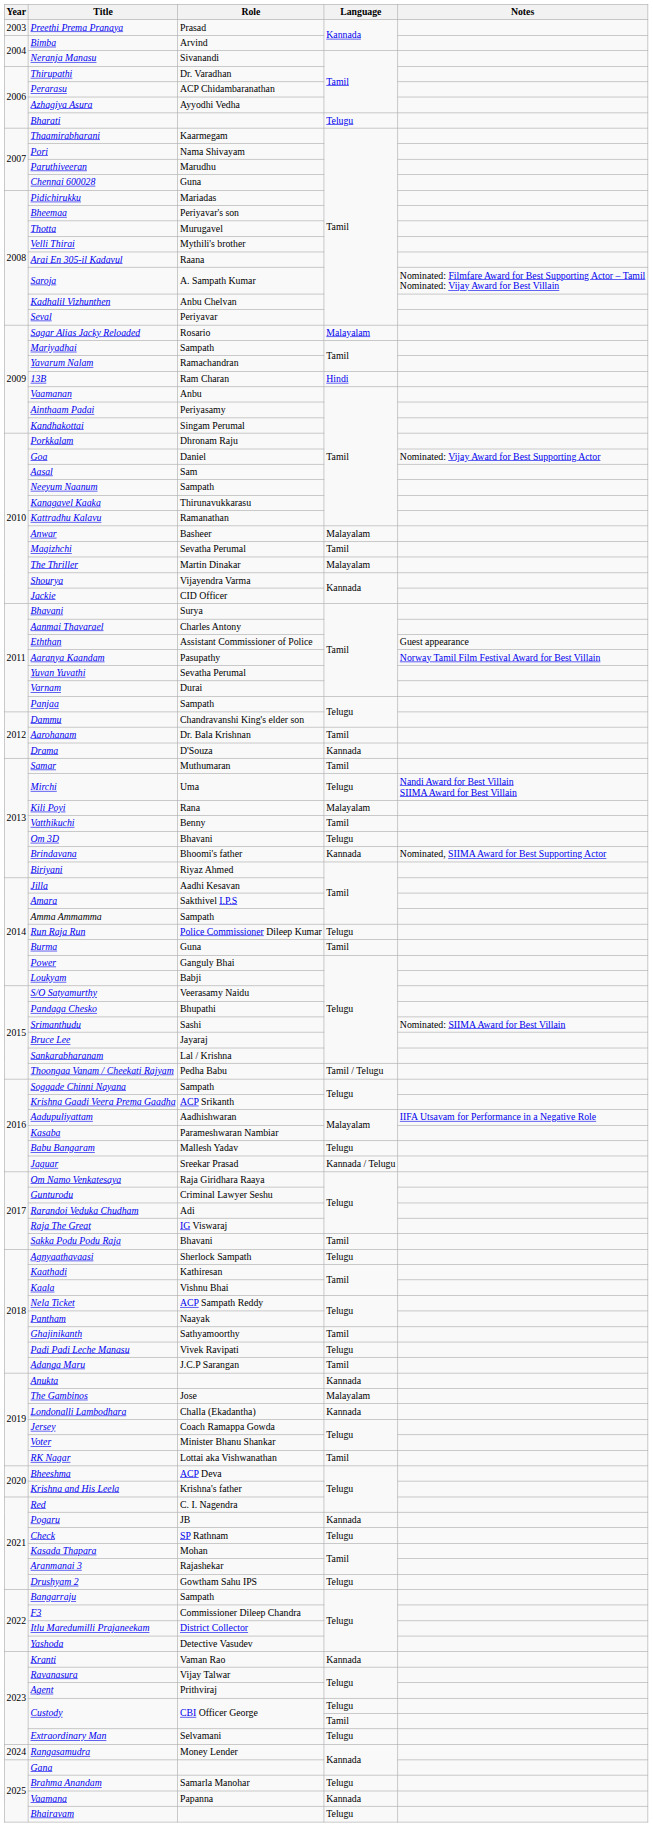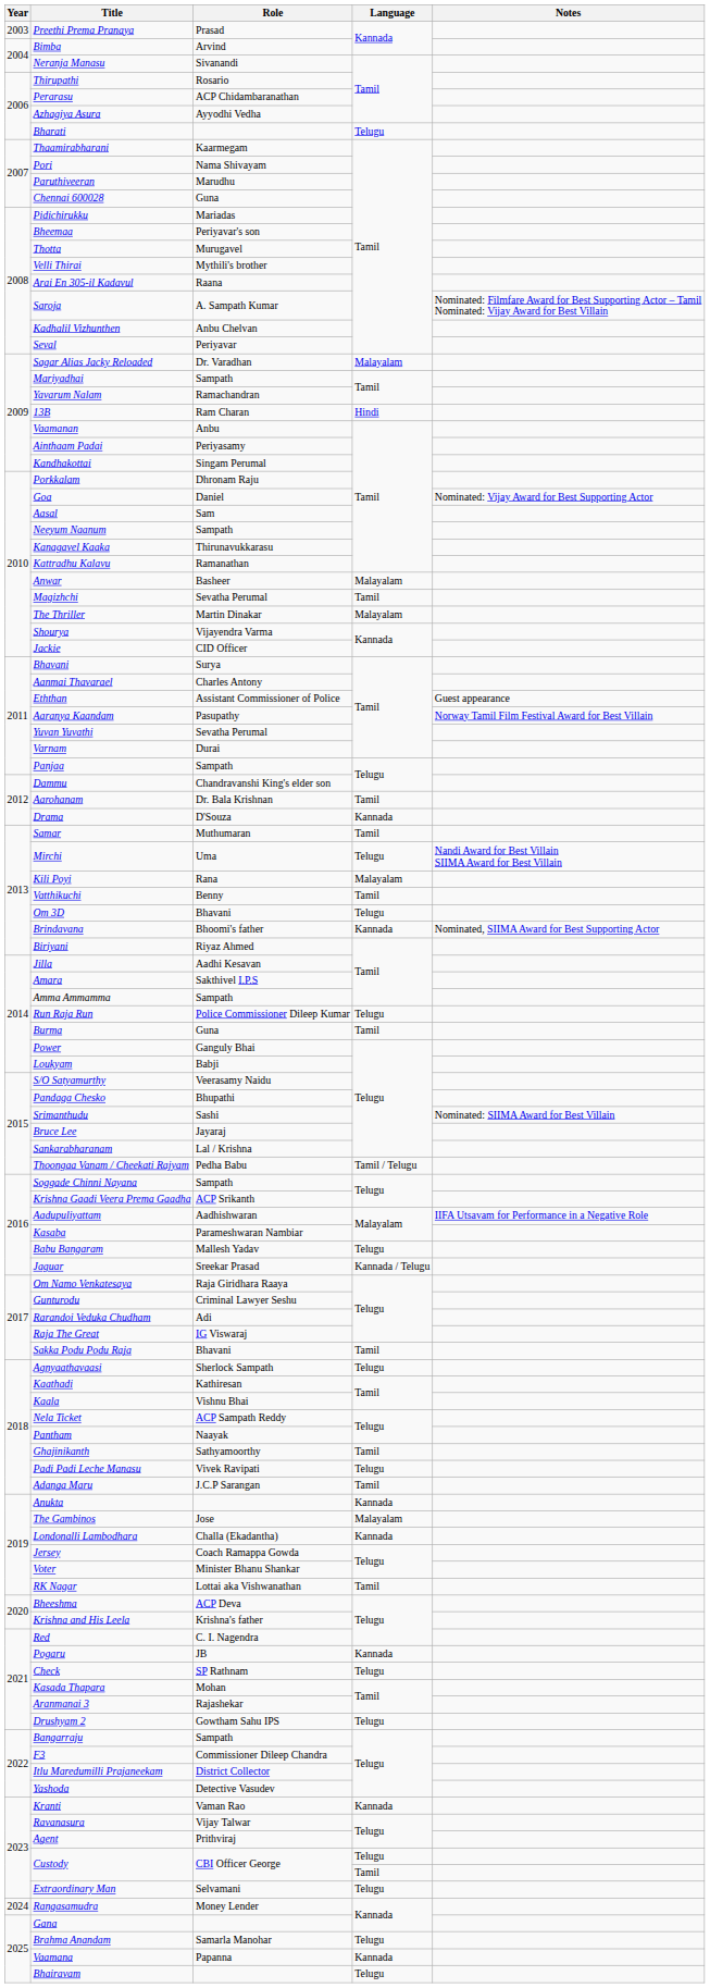Thirupathi | Role: Dr. Varadhan -> Rosario
Sagar Alias Jacky Reloaded | Role: Rosario -> Dr. Varadhan
